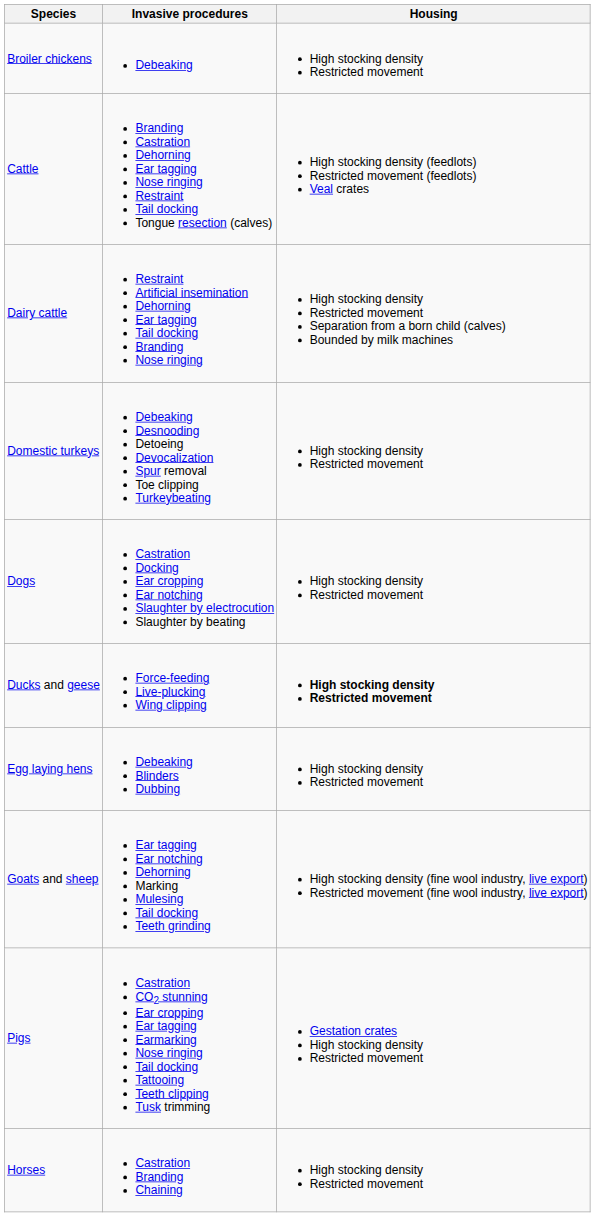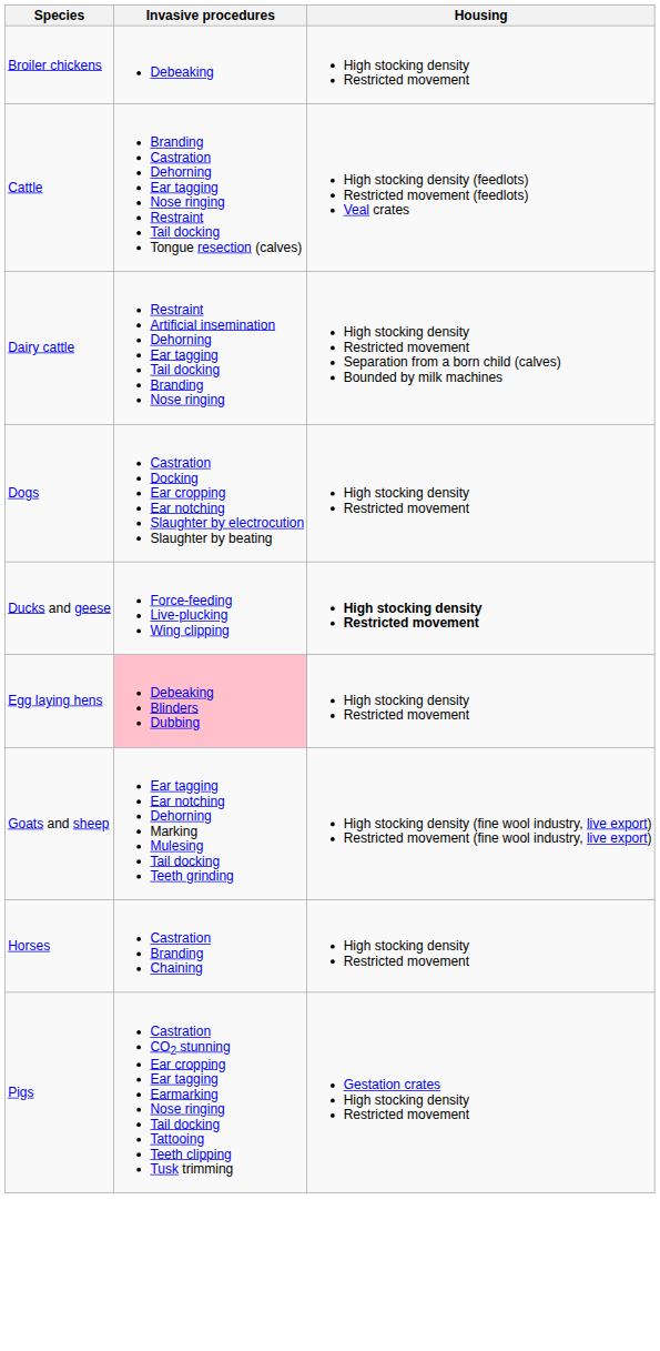- row: Domestic turkeys | Debeaking Desnooding Detoeing Devocalization Spur removal Toe clipping Turkeybeating | High stocking density Restricted movement
Egg laying hens | Invasive procedures: no background -> pink background
rows swapped: Horses <-> Pigs
